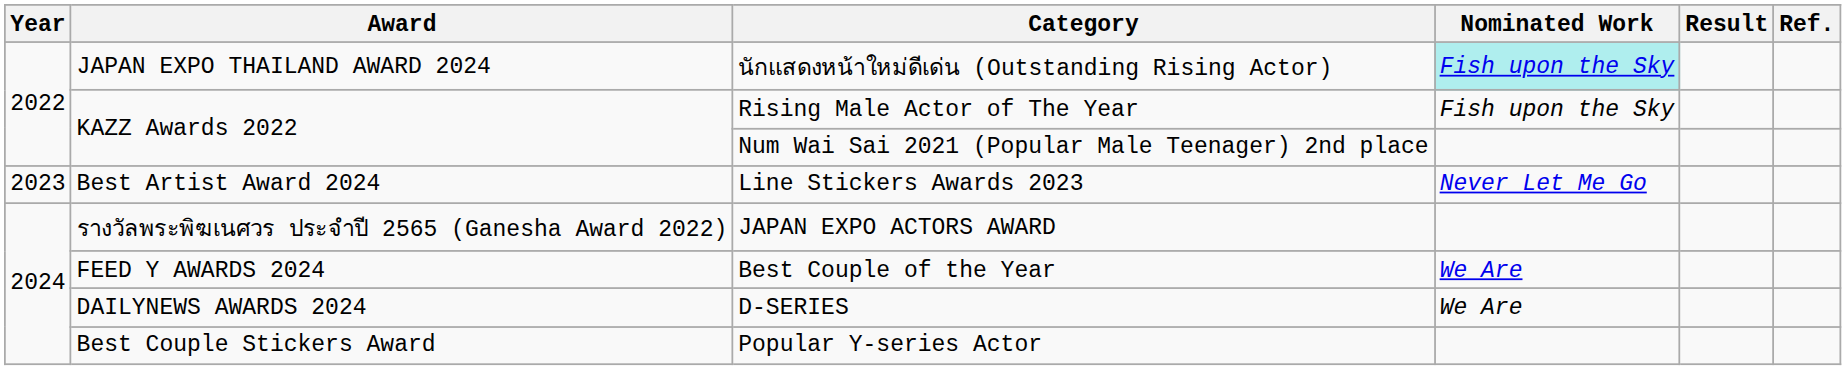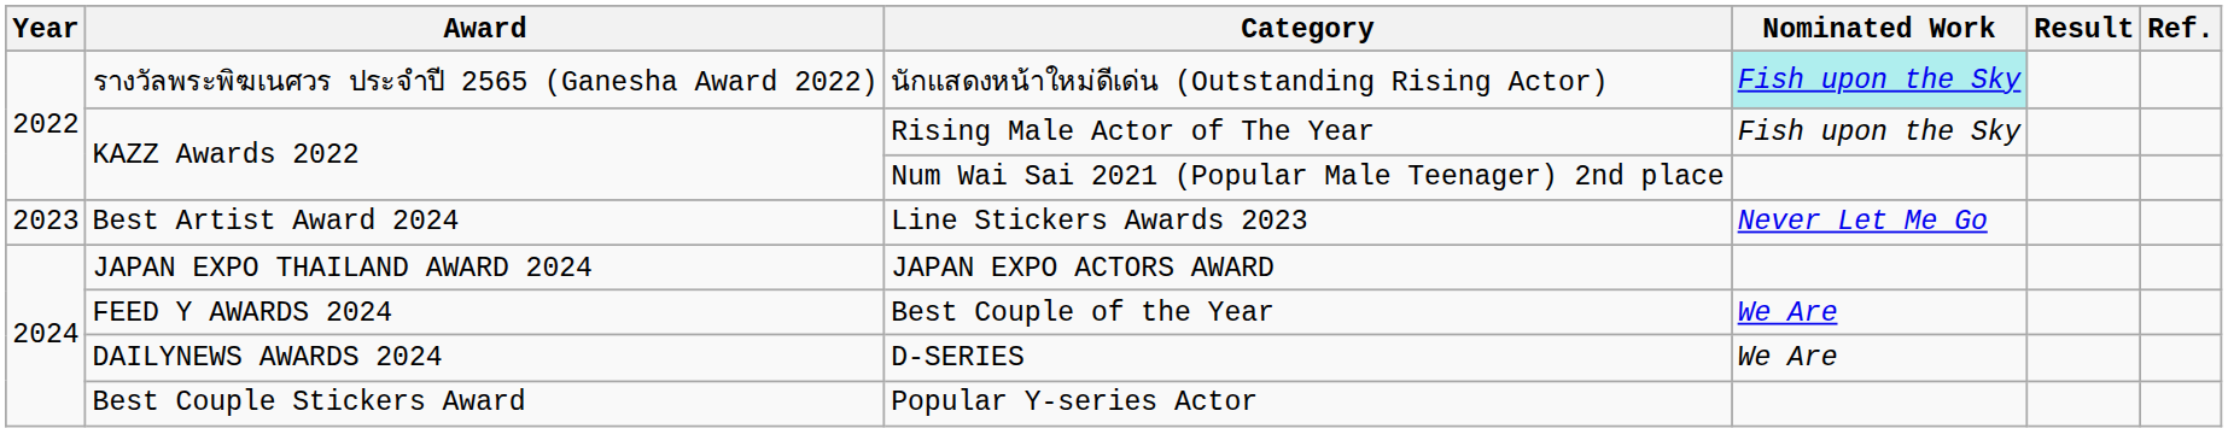นักแสดงหน้าใหม่ดีเด่น (Outstanding Rising Actor) | Award: JAPAN EXPO THAILAND AWARD 2024 -> รางวัลพระพิฆเนศวร ประจำปี 2565 (Ganesha Award 2022)
JAPAN EXPO ACTORS AWARD | Award: รางวัลพระพิฆเนศวร ประจำปี 2565 (Ganesha Award 2022) -> JAPAN EXPO THAILAND AWARD 2024
